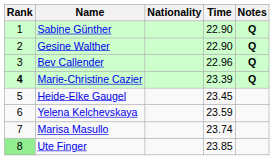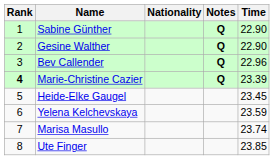columns swapped: Time <-> Notes
Ute Finger | Rank: lightgreen background -> no background
